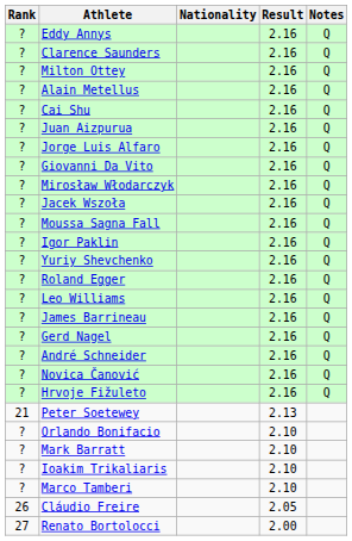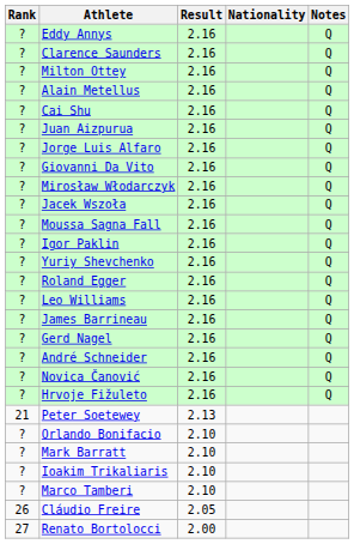columns swapped: Nationality <-> Result
